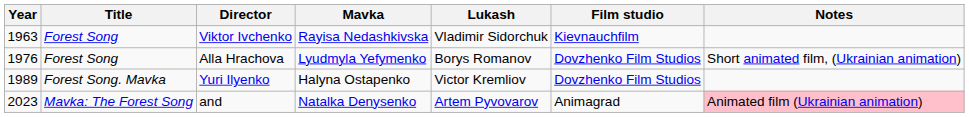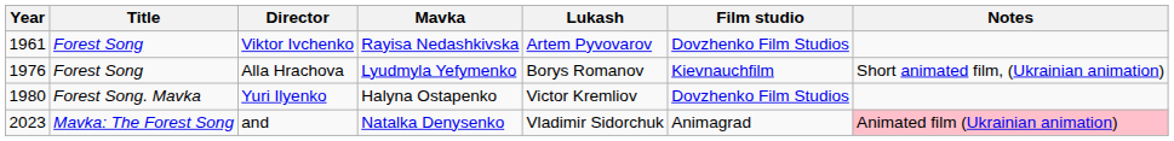Viktor Ivchenko | Year: 1963 -> 1961
Viktor Ivchenko | Lukash: Vladimir Sidorchuk -> Artem Pyvovarov
Viktor Ivchenko | Film studio: Kievnauchfilm -> Dovzhenko Film Studios
Alla Hrachova | Film studio: Dovzhenko Film Studios -> Kievnauchfilm
Yuri Ilyenko | Year: 1989 -> 1980
and | Lukash: Artem Pyvovarov -> Vladimir Sidorchuk
